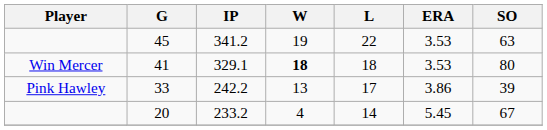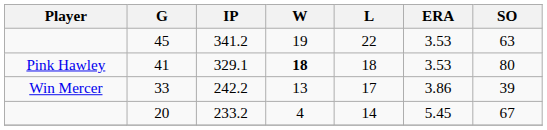41 | Player: Win Mercer -> Pink Hawley
33 | Player: Pink Hawley -> Win Mercer
